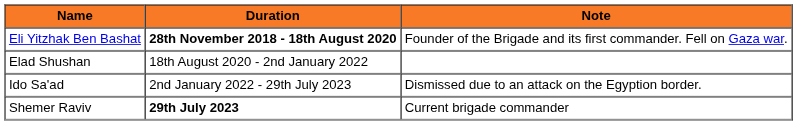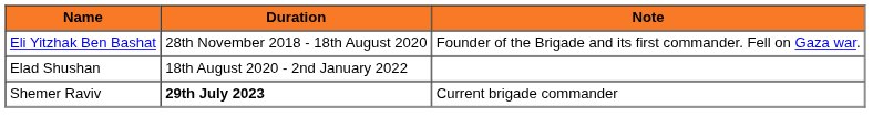Eli Yitzhak Ben Bashat | Duration: bold -> normal
- row: Ido Sa'ad | 2nd January 2022 - 29th July 2023 | Dismissed due to an attack on the Egyption border.
